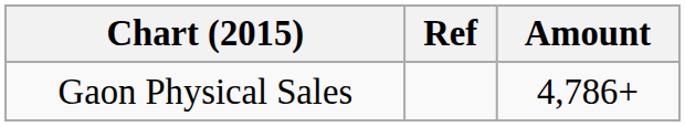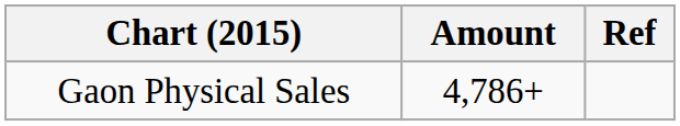columns swapped: Amount <-> Ref
